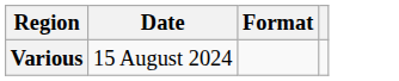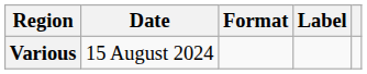+ column: Label
